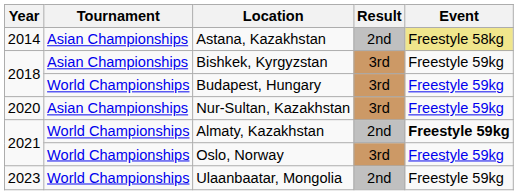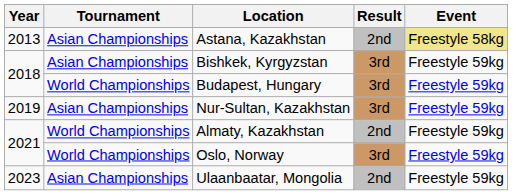Astana, Kazakhstan | Year: 2014 -> 2013
Nur-Sultan, Kazakhstan | Year: 2020 -> 2019
Almaty, Kazakhstan | Event: bold -> normal
Ulaanbaatar, Mongolia | Tournament: World Championships -> Asian Championships
